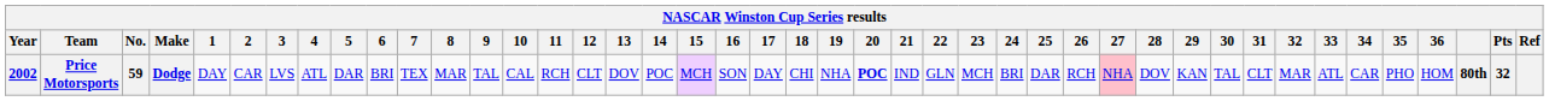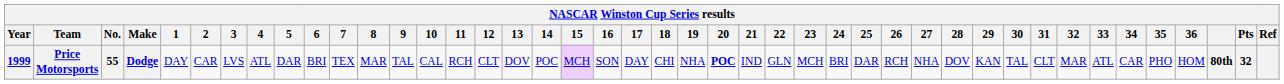Price Motorsports | Year: 2002 -> 1999
Price Motorsports | No.: 59 -> 55
Price Motorsports | 27: pink background -> no background
